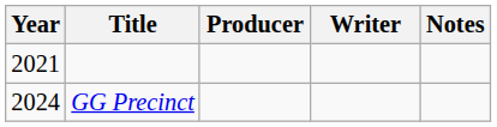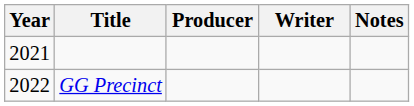GG Precinct | Year: 2024 -> 2022
